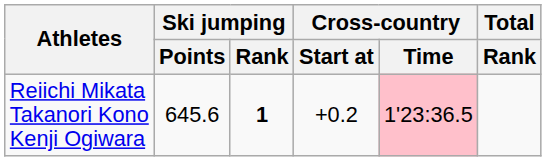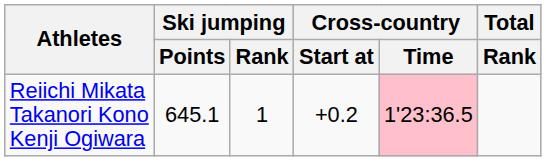Reiichi Mikata Takanori Kono Kenji Ogiwara | Ski jumping / Points: 645.6 -> 645.1
Reiichi Mikata Takanori Kono Kenji Ogiwara | Ski jumping / Rank: bold -> normal
